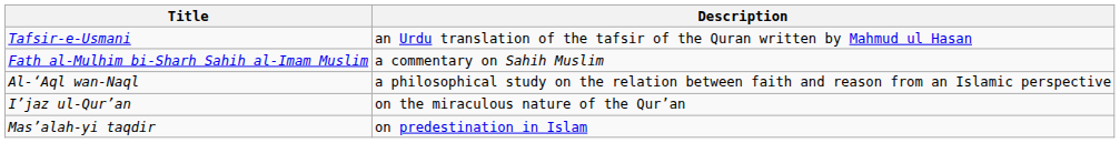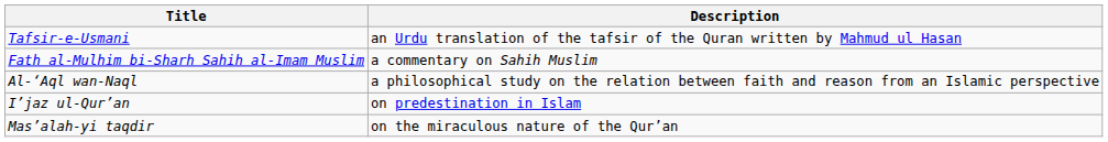I’jaz ul-Qur’an | Description: on the miraculous nature of the Qur’an -> on predestination in Islam
Mas’alah-yi taqdir | Description: on predestination in Islam -> on the miraculous nature of the Qur’an
